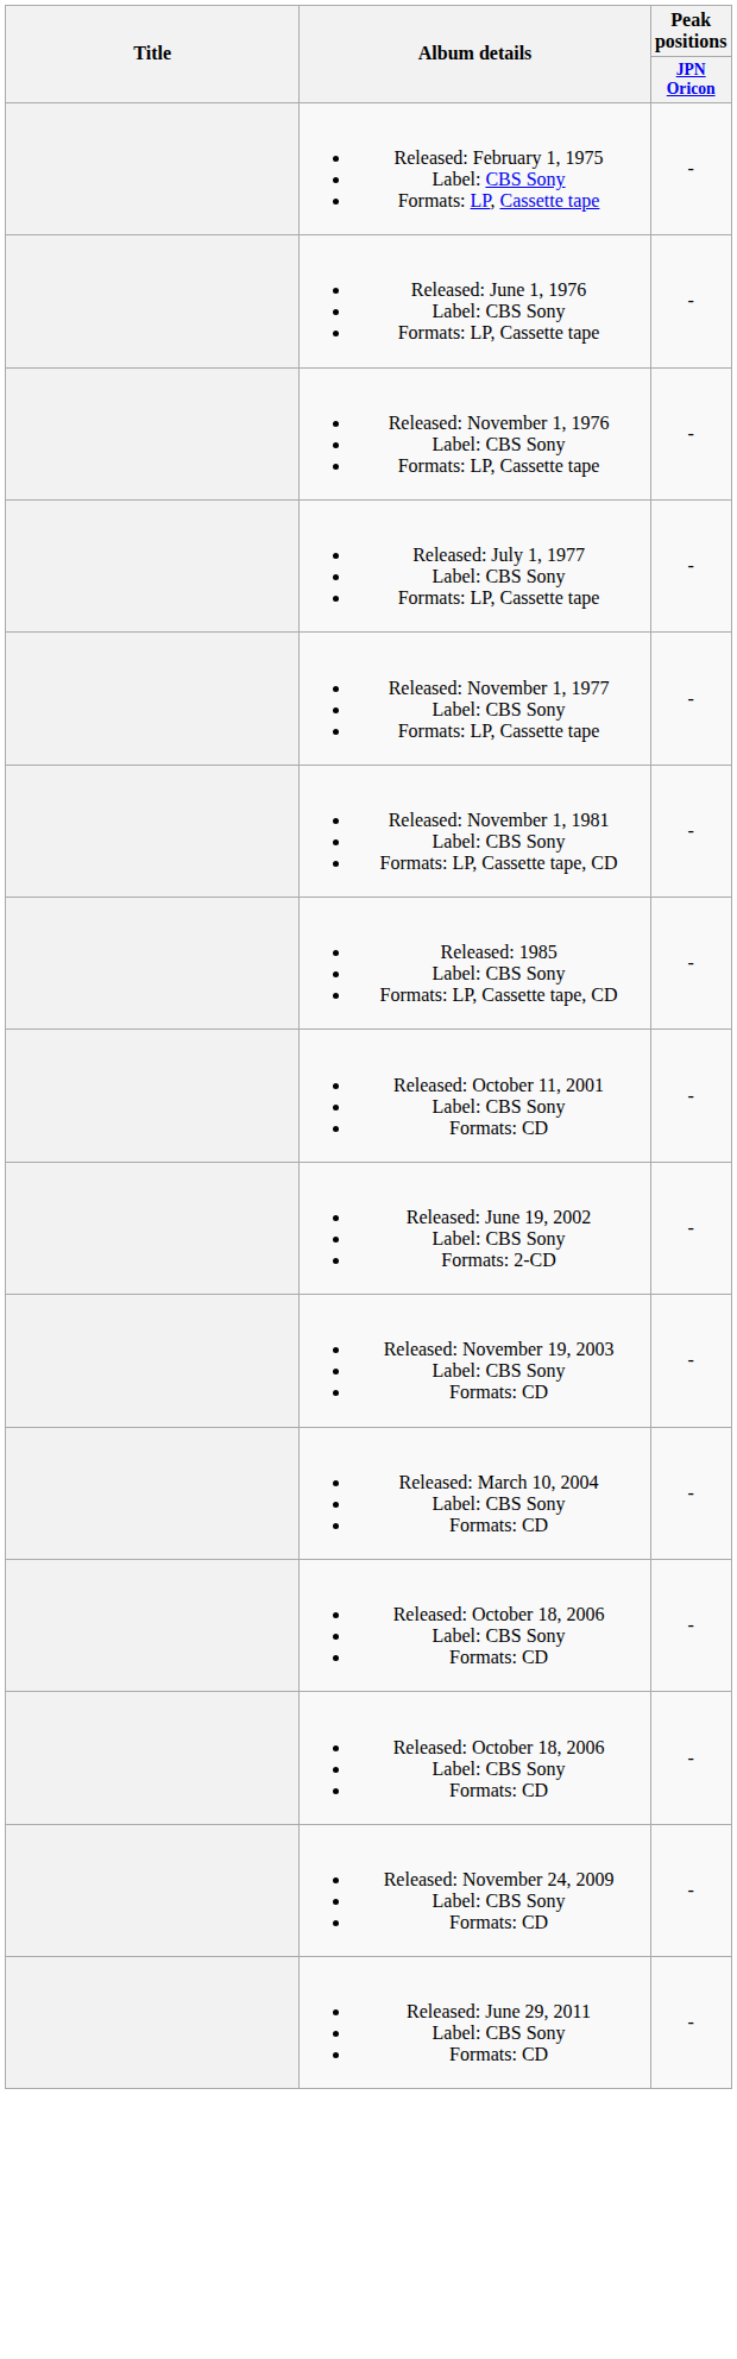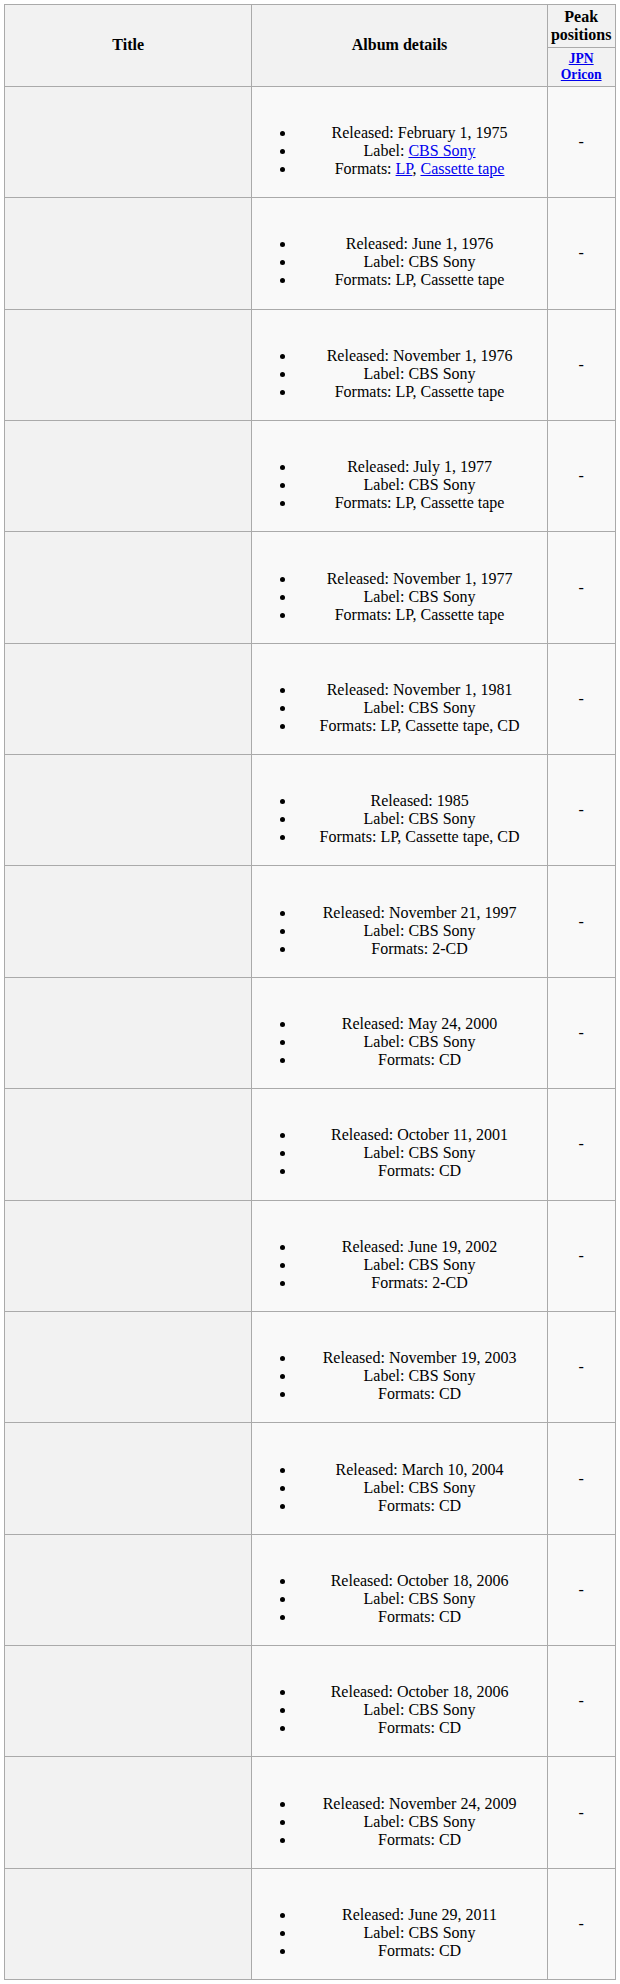+ row: Released: November 21, 1997 Label: CBS Sony Formats: 2-CD | -
+ row: Released: May 24, 2000 Label: CBS Sony Formats: CD | -
